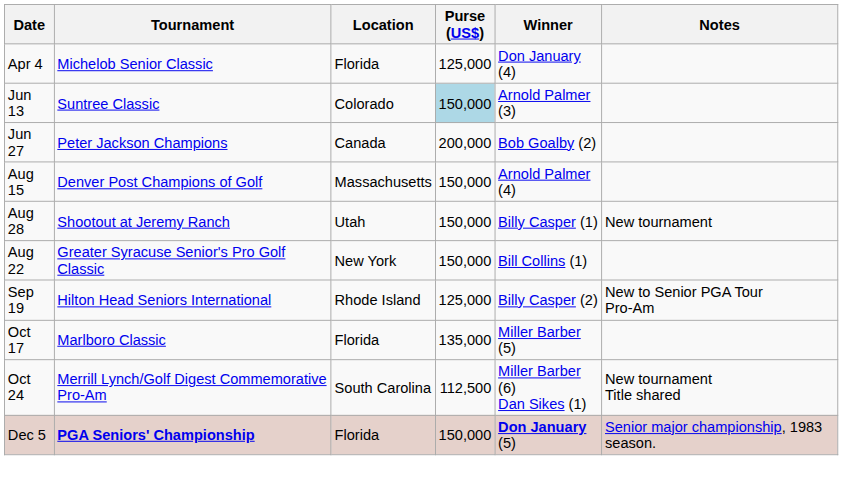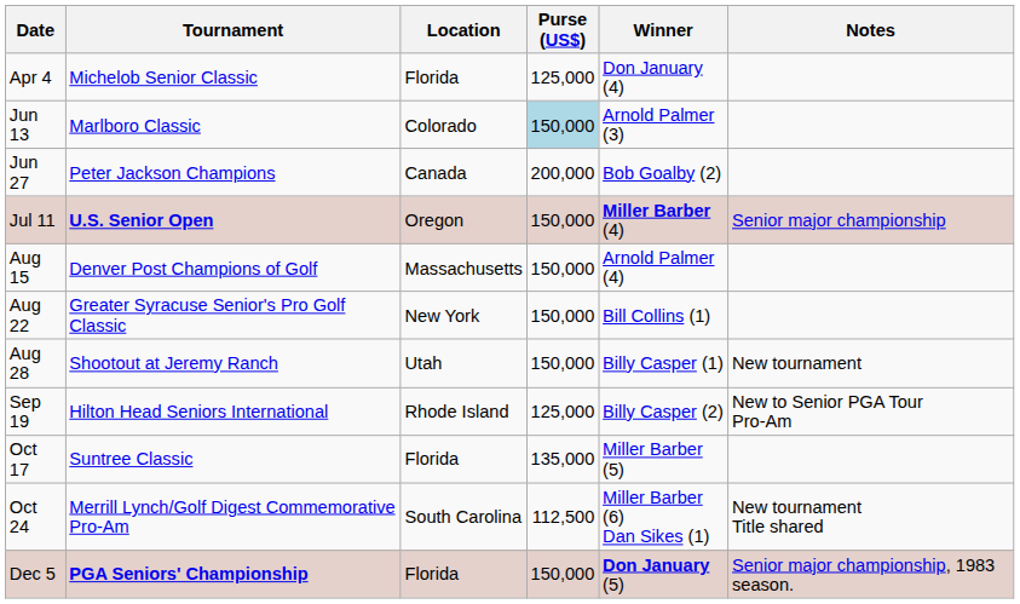Jun 13 | Tournament: Suntree Classic -> Marlboro Classic
+ row: Jul 11 | U.S. Senior Open | Oregon | 150,000 | Miller Barber (4) | Senior major championship
rows swapped: Aug 22 <-> Aug 28
Oct 17 | Tournament: Marlboro Classic -> Suntree Classic
